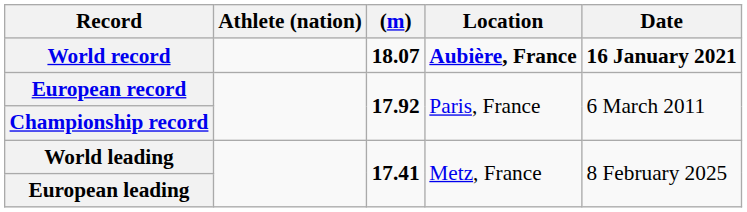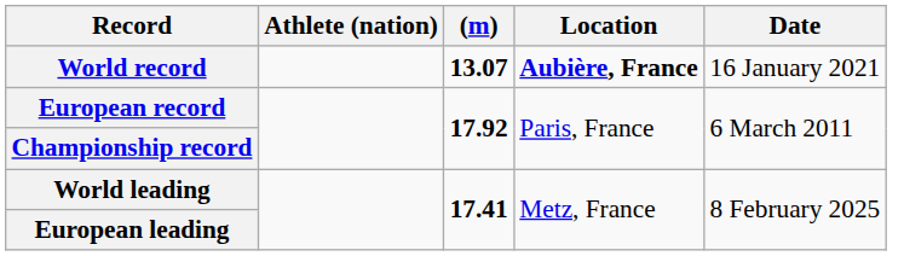World record | (m): 18.07 -> 13.07
World record | Date: bold -> normal
